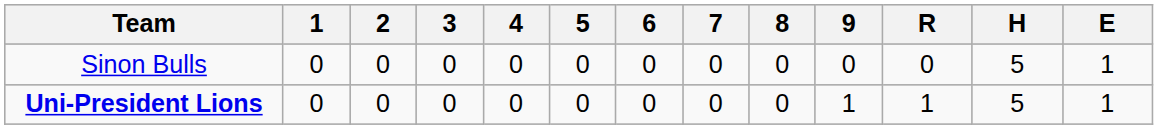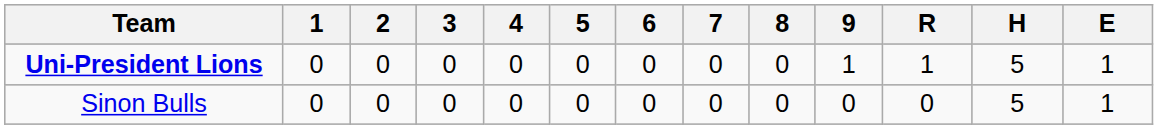rows swapped: Sinon Bulls <-> Uni-President Lions
